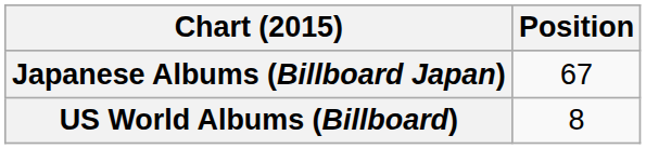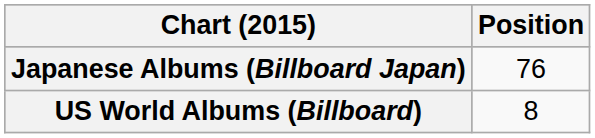Japanese Albums (Billboard Japan) | Position: 67 -> 76
